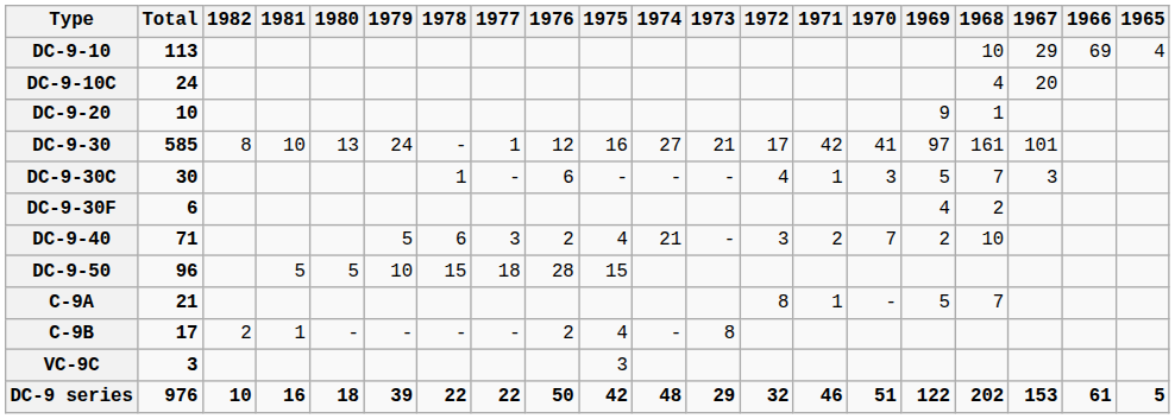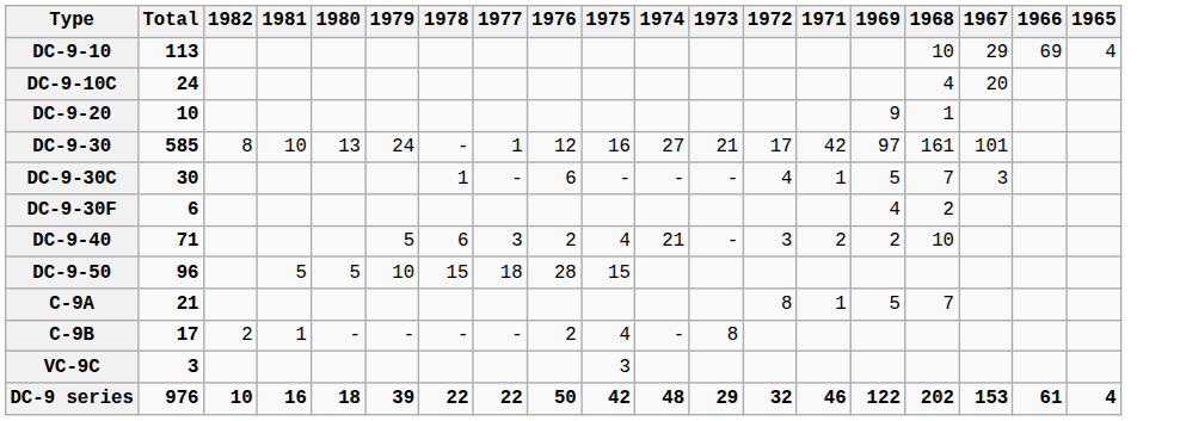- column: 1970 | 41 | 3 | 7 | - | 51
DC-9 series | 1965: 5 -> 4
